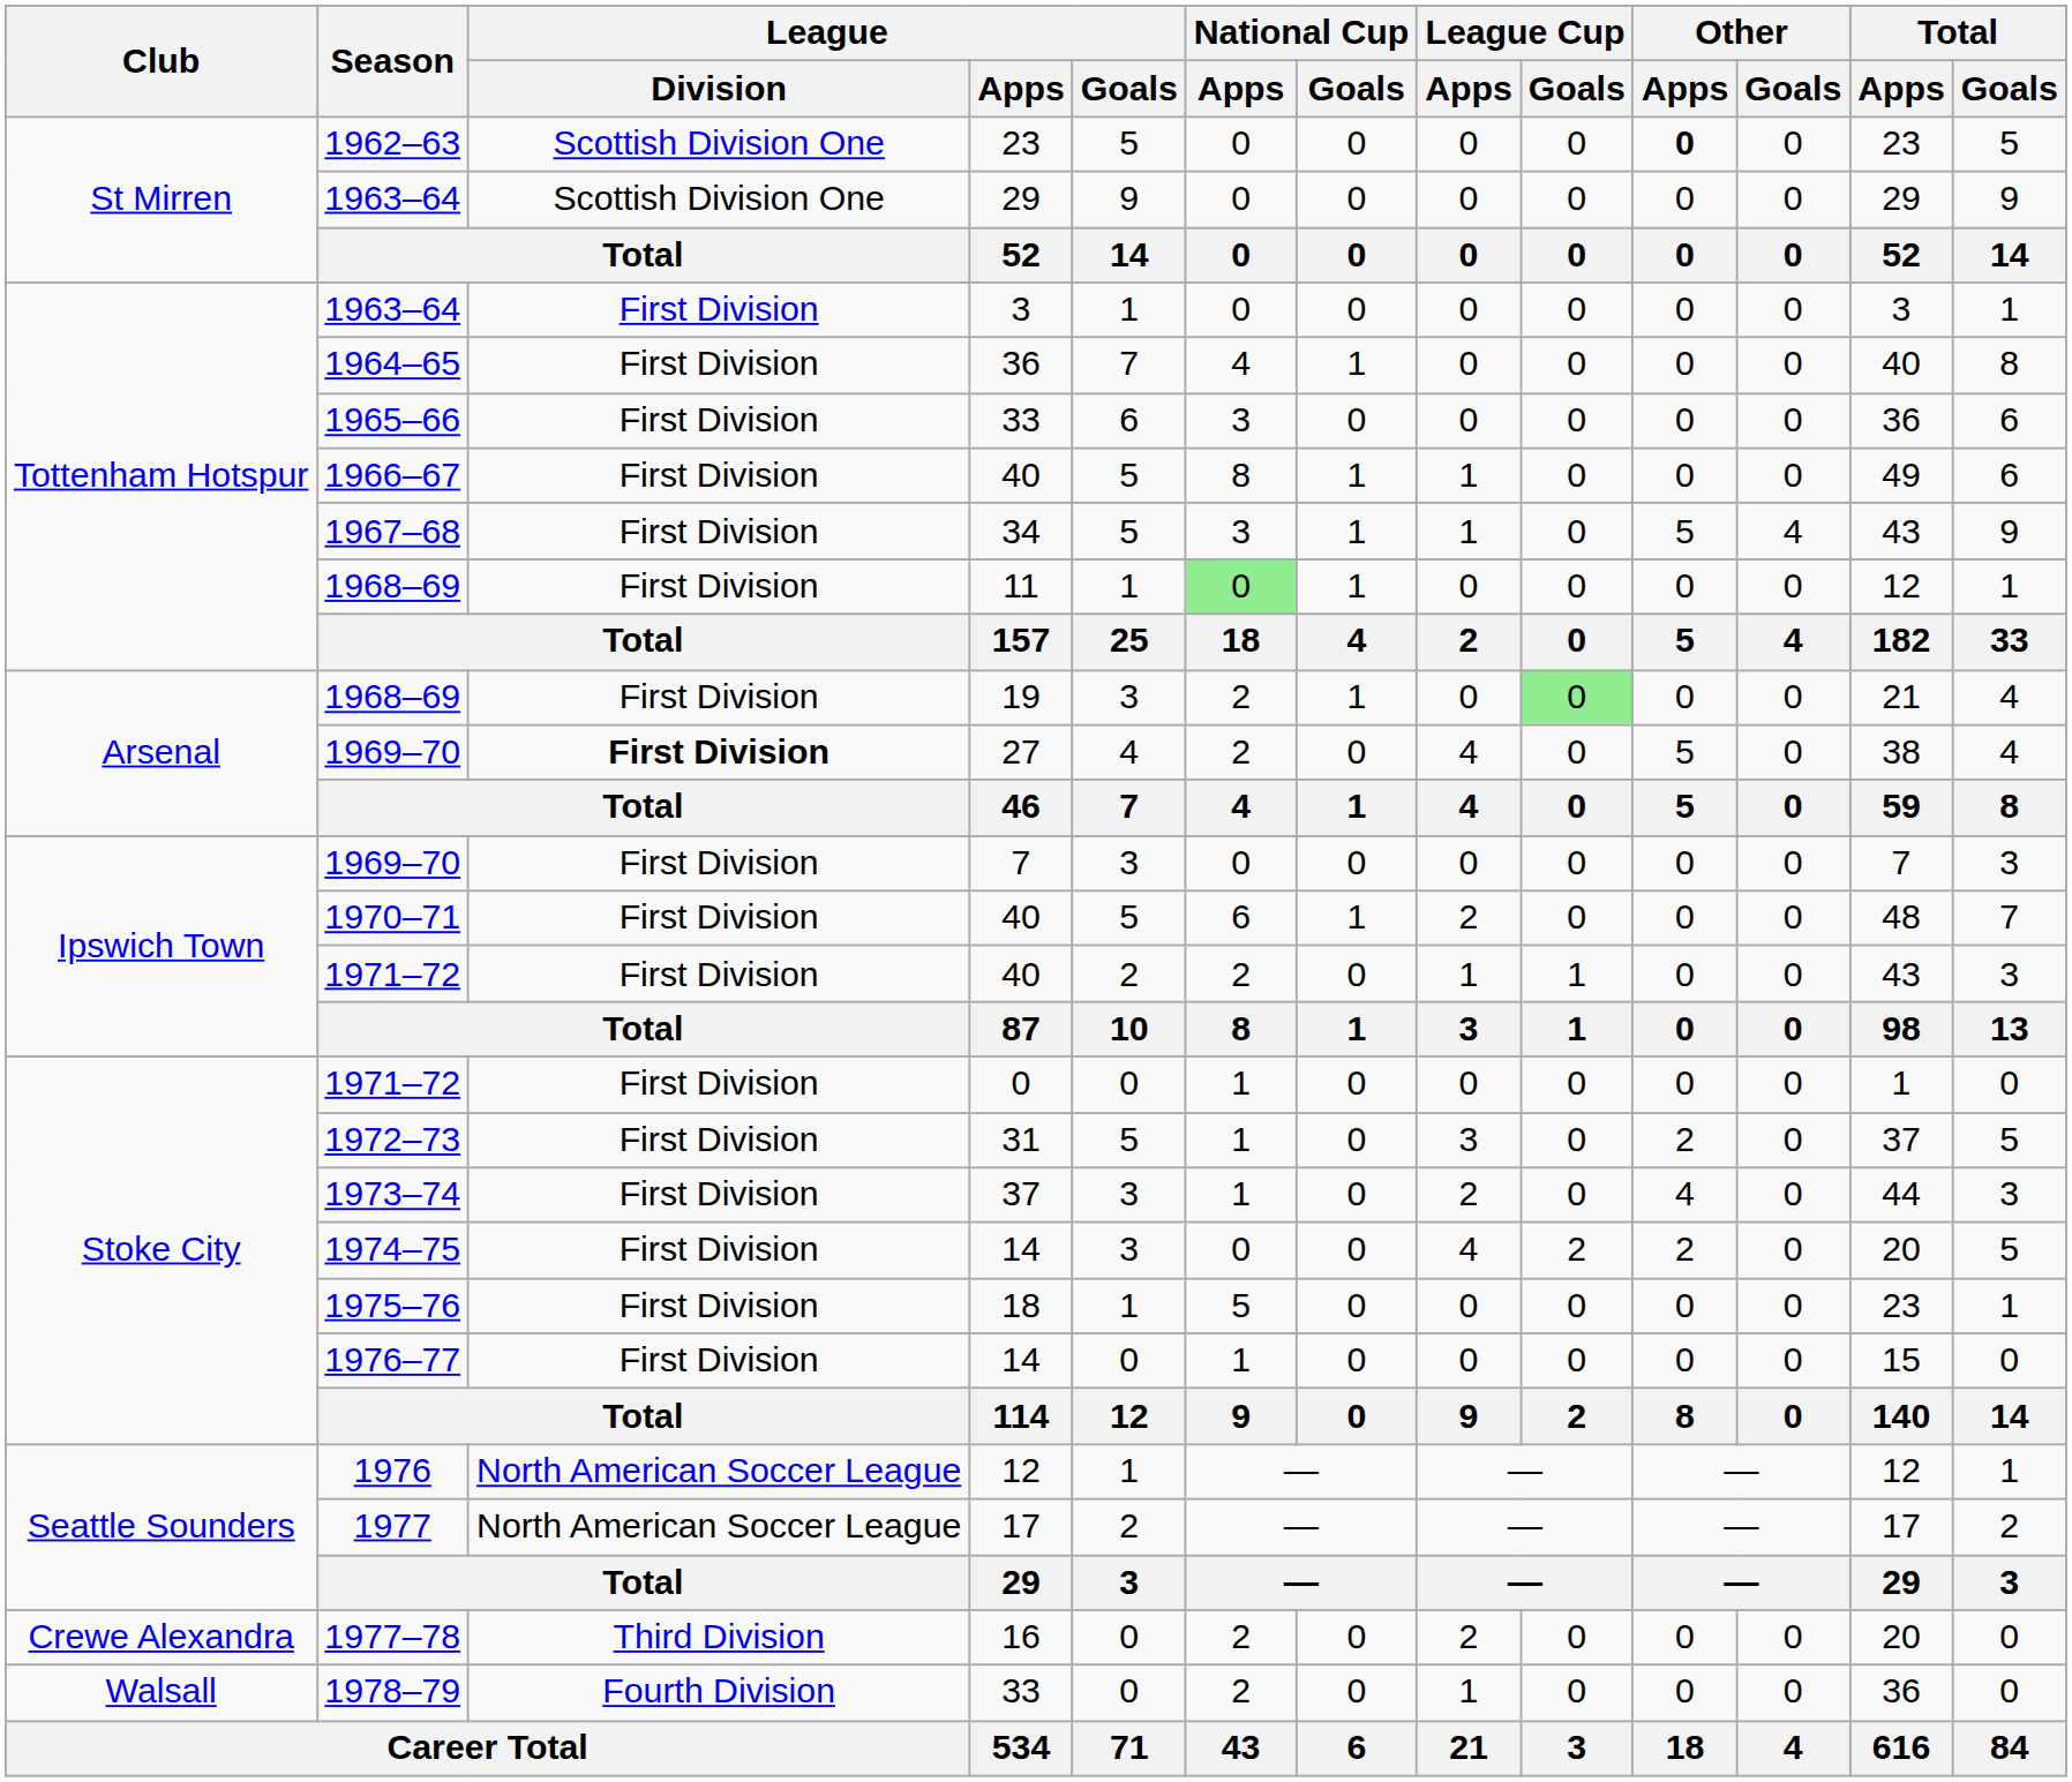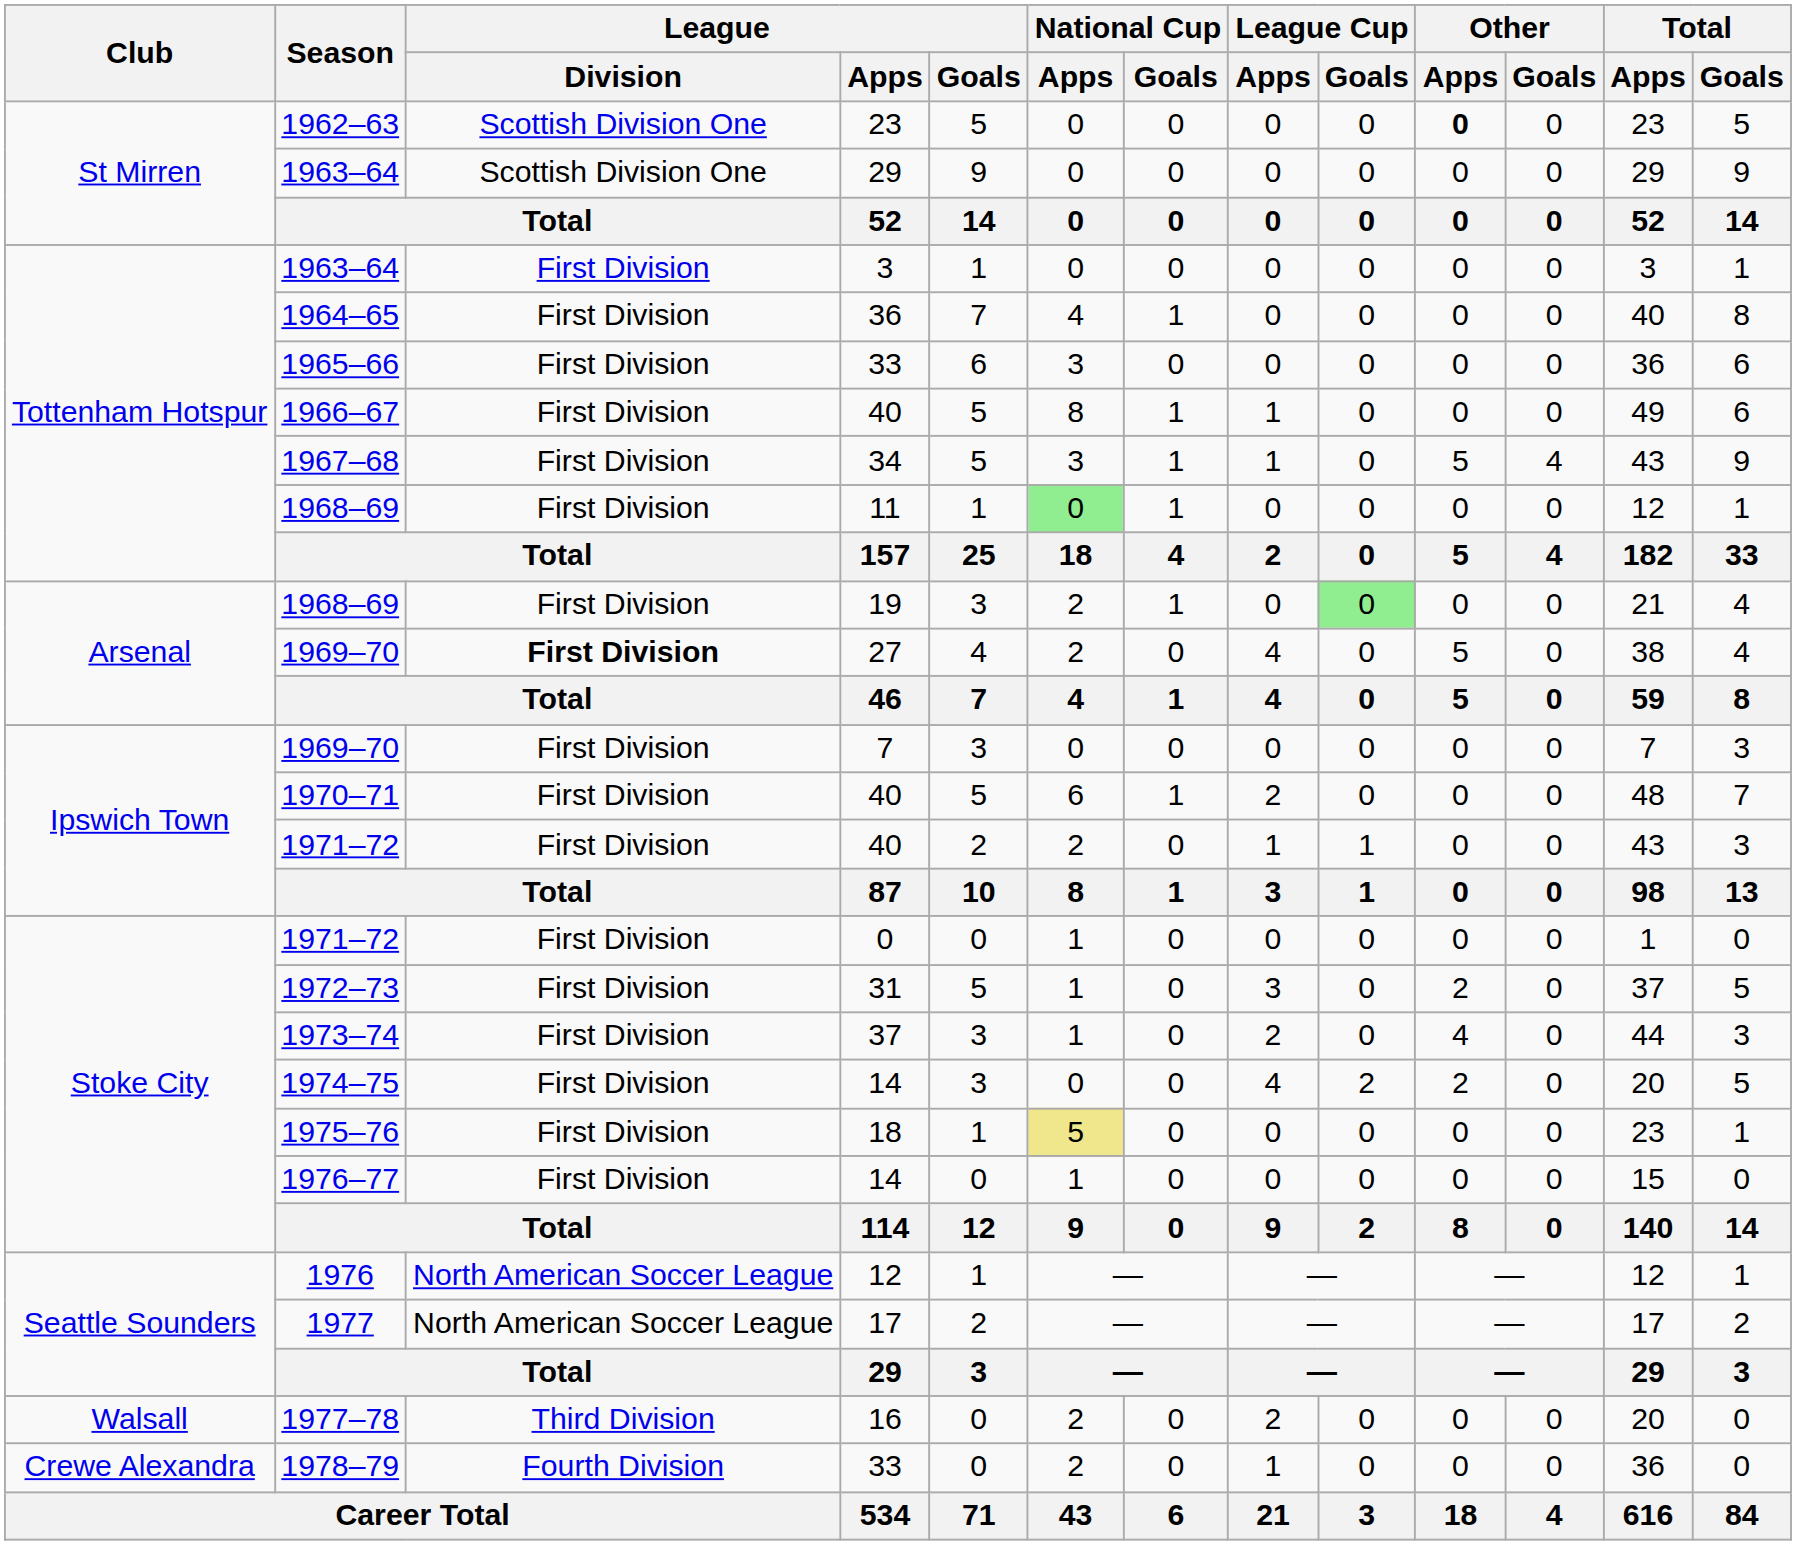1975–76 | National Cup / Apps: no background -> khaki background
1977–78 | Club: Crewe Alexandra -> Walsall
1978–79 | Club: Walsall -> Crewe Alexandra
